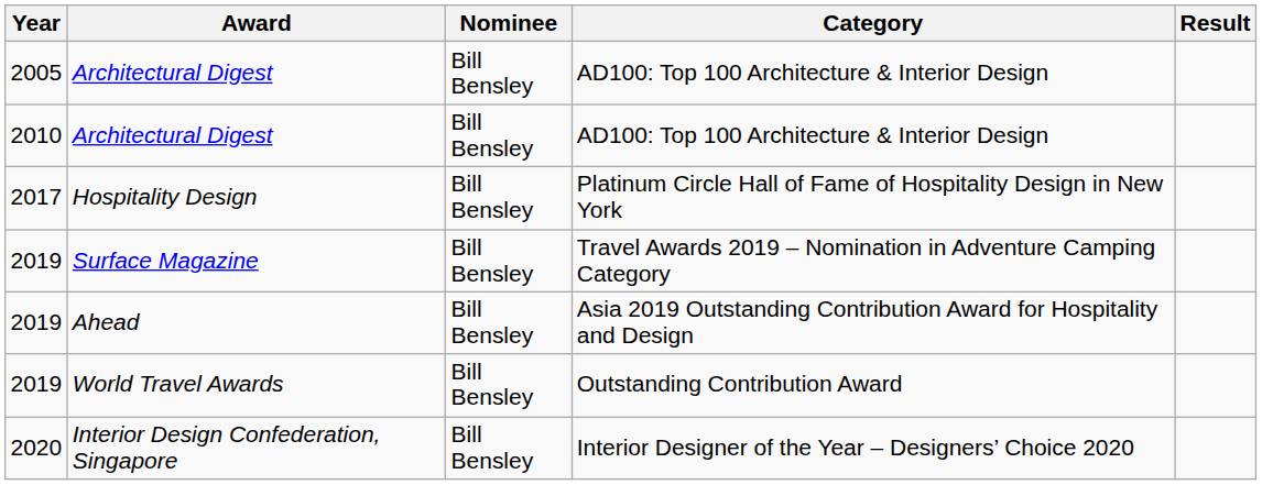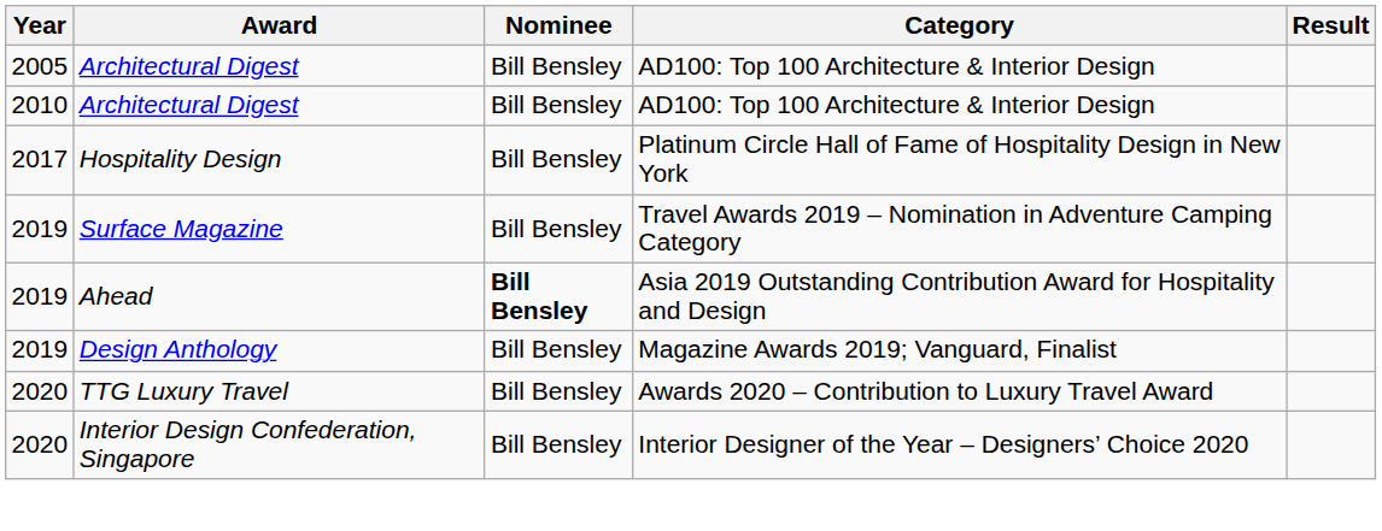Ahead | Nominee: normal -> bold
+ row: 2019 | Design Anthology | Bill Bensley | Magazine Awards 2019; Vanguard, Finalist
- row: 2019 | World Travel Awards | Bill Bensley | Outstanding Contribution Award
+ row: 2020 | TTG Luxury Travel | Bill Bensley | Awards 2020 – Contribution to Luxury Travel Award
